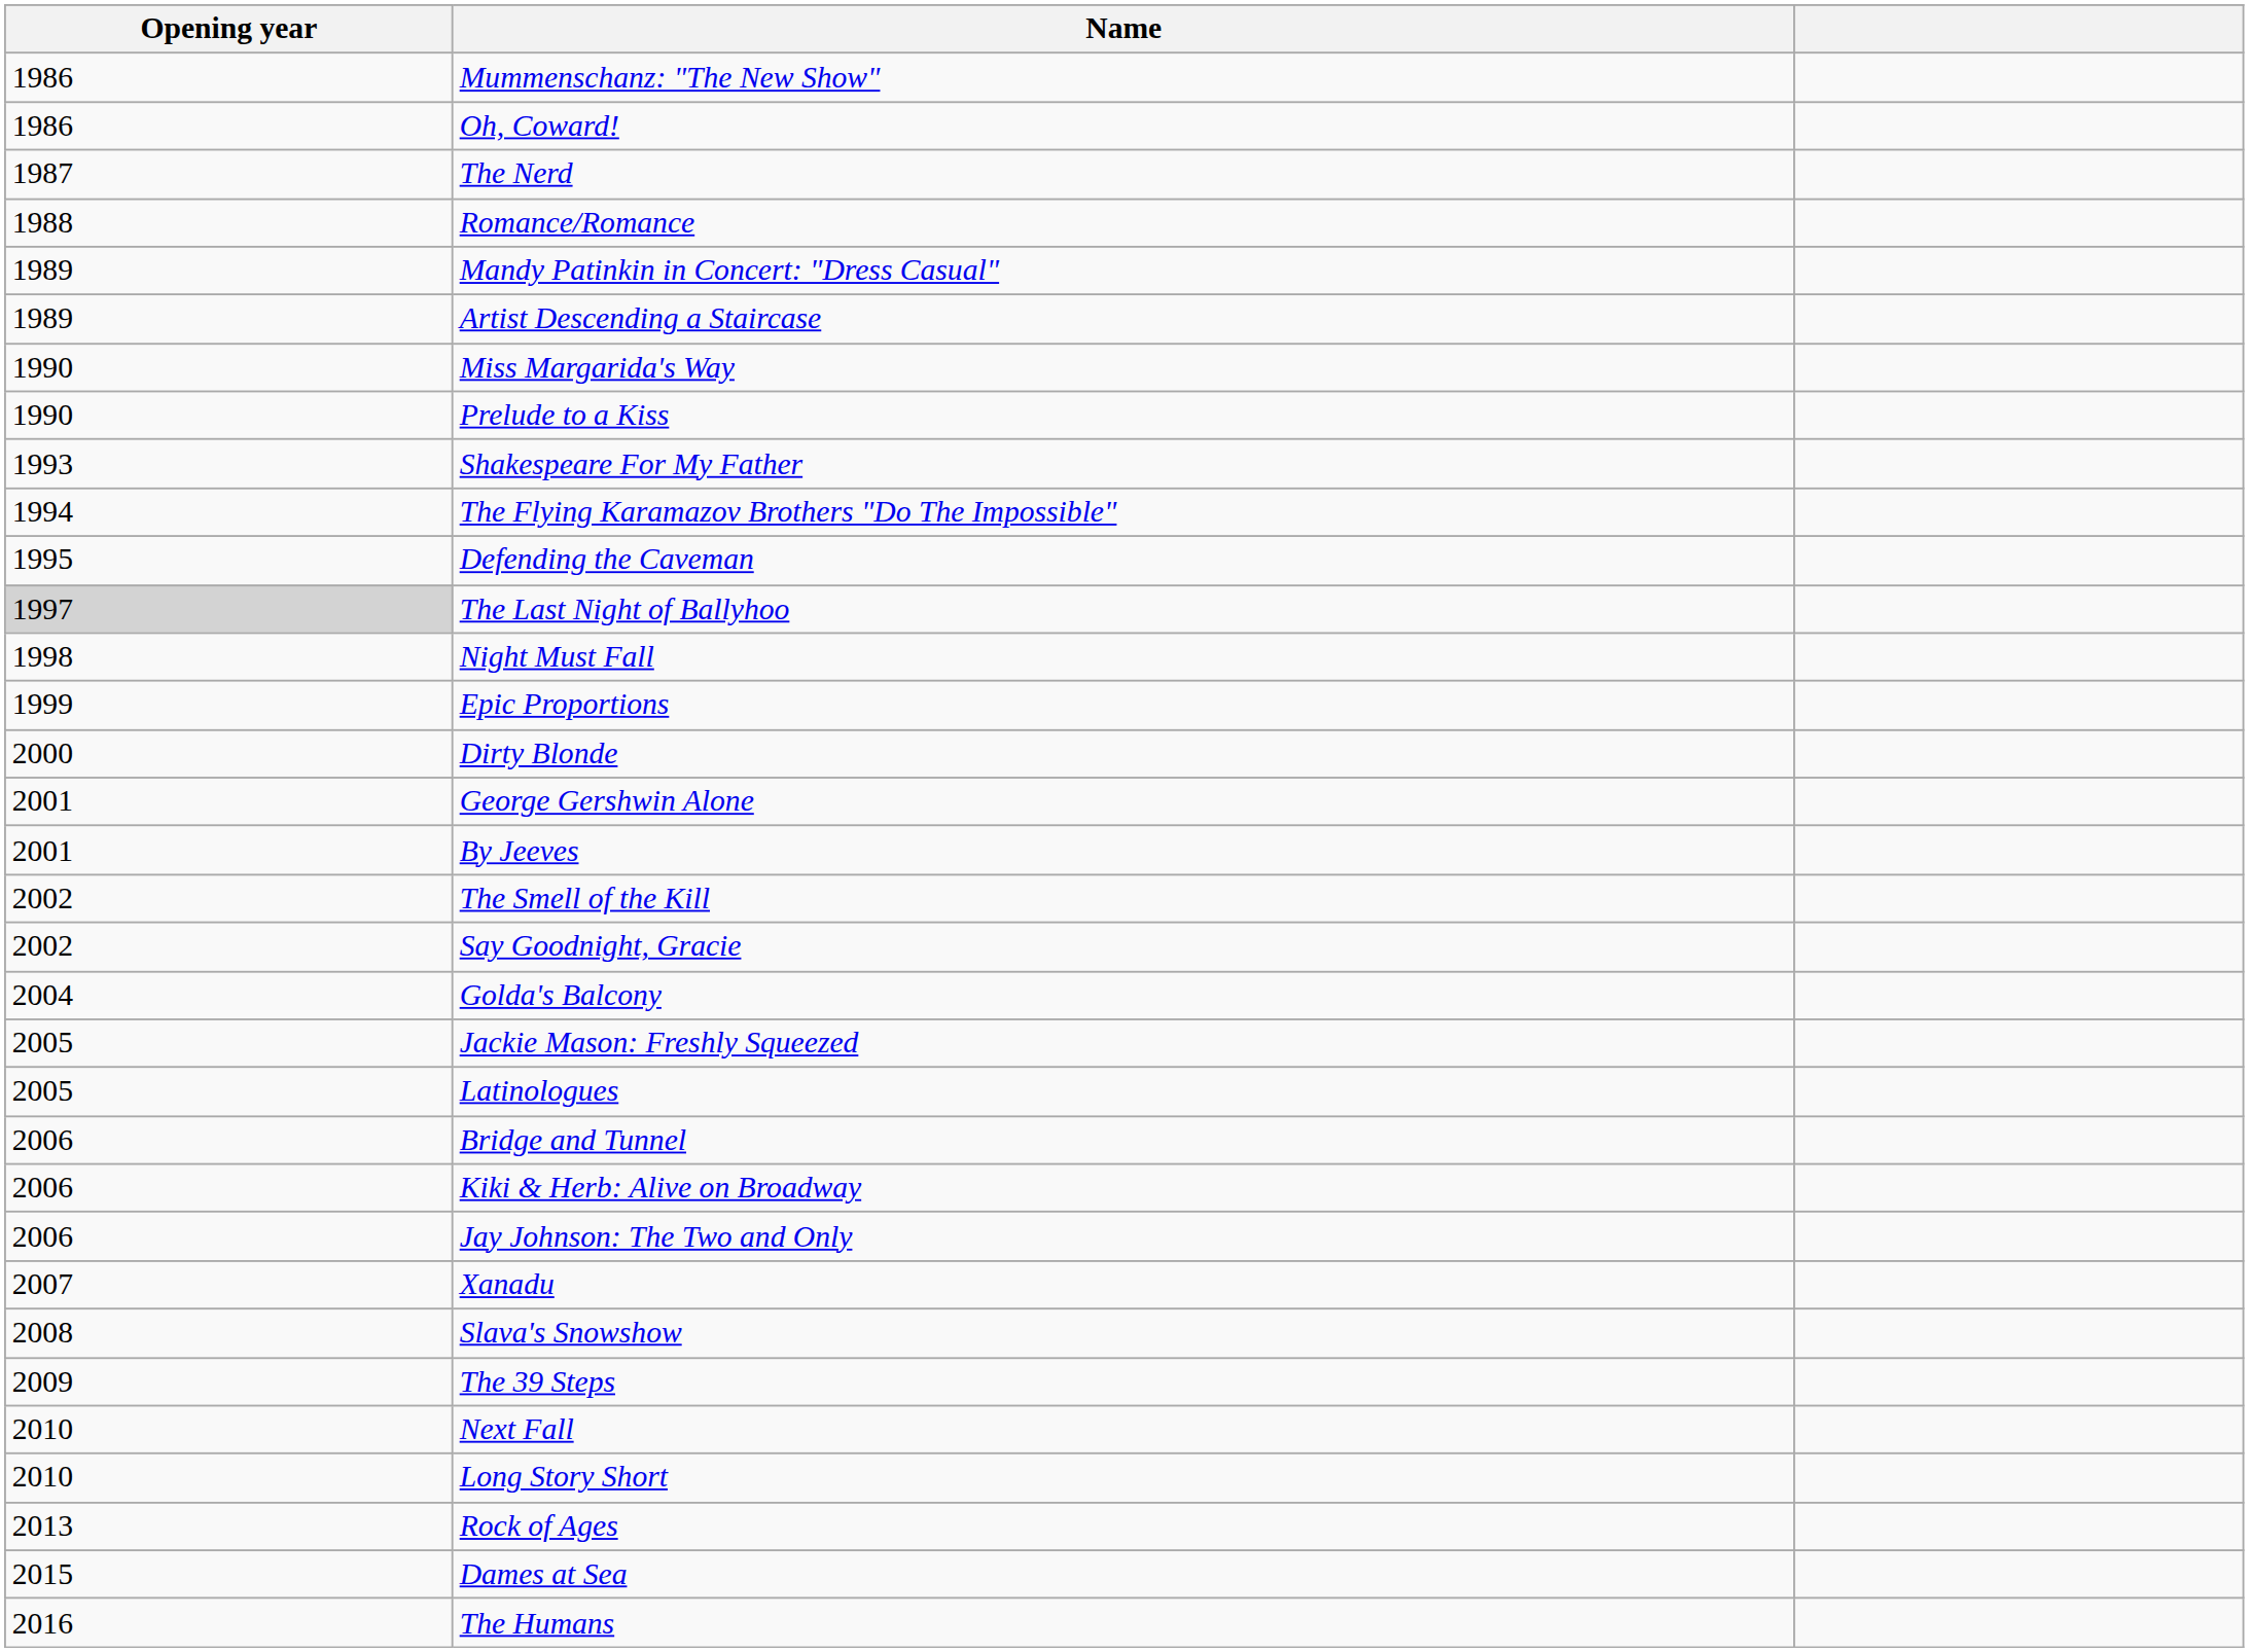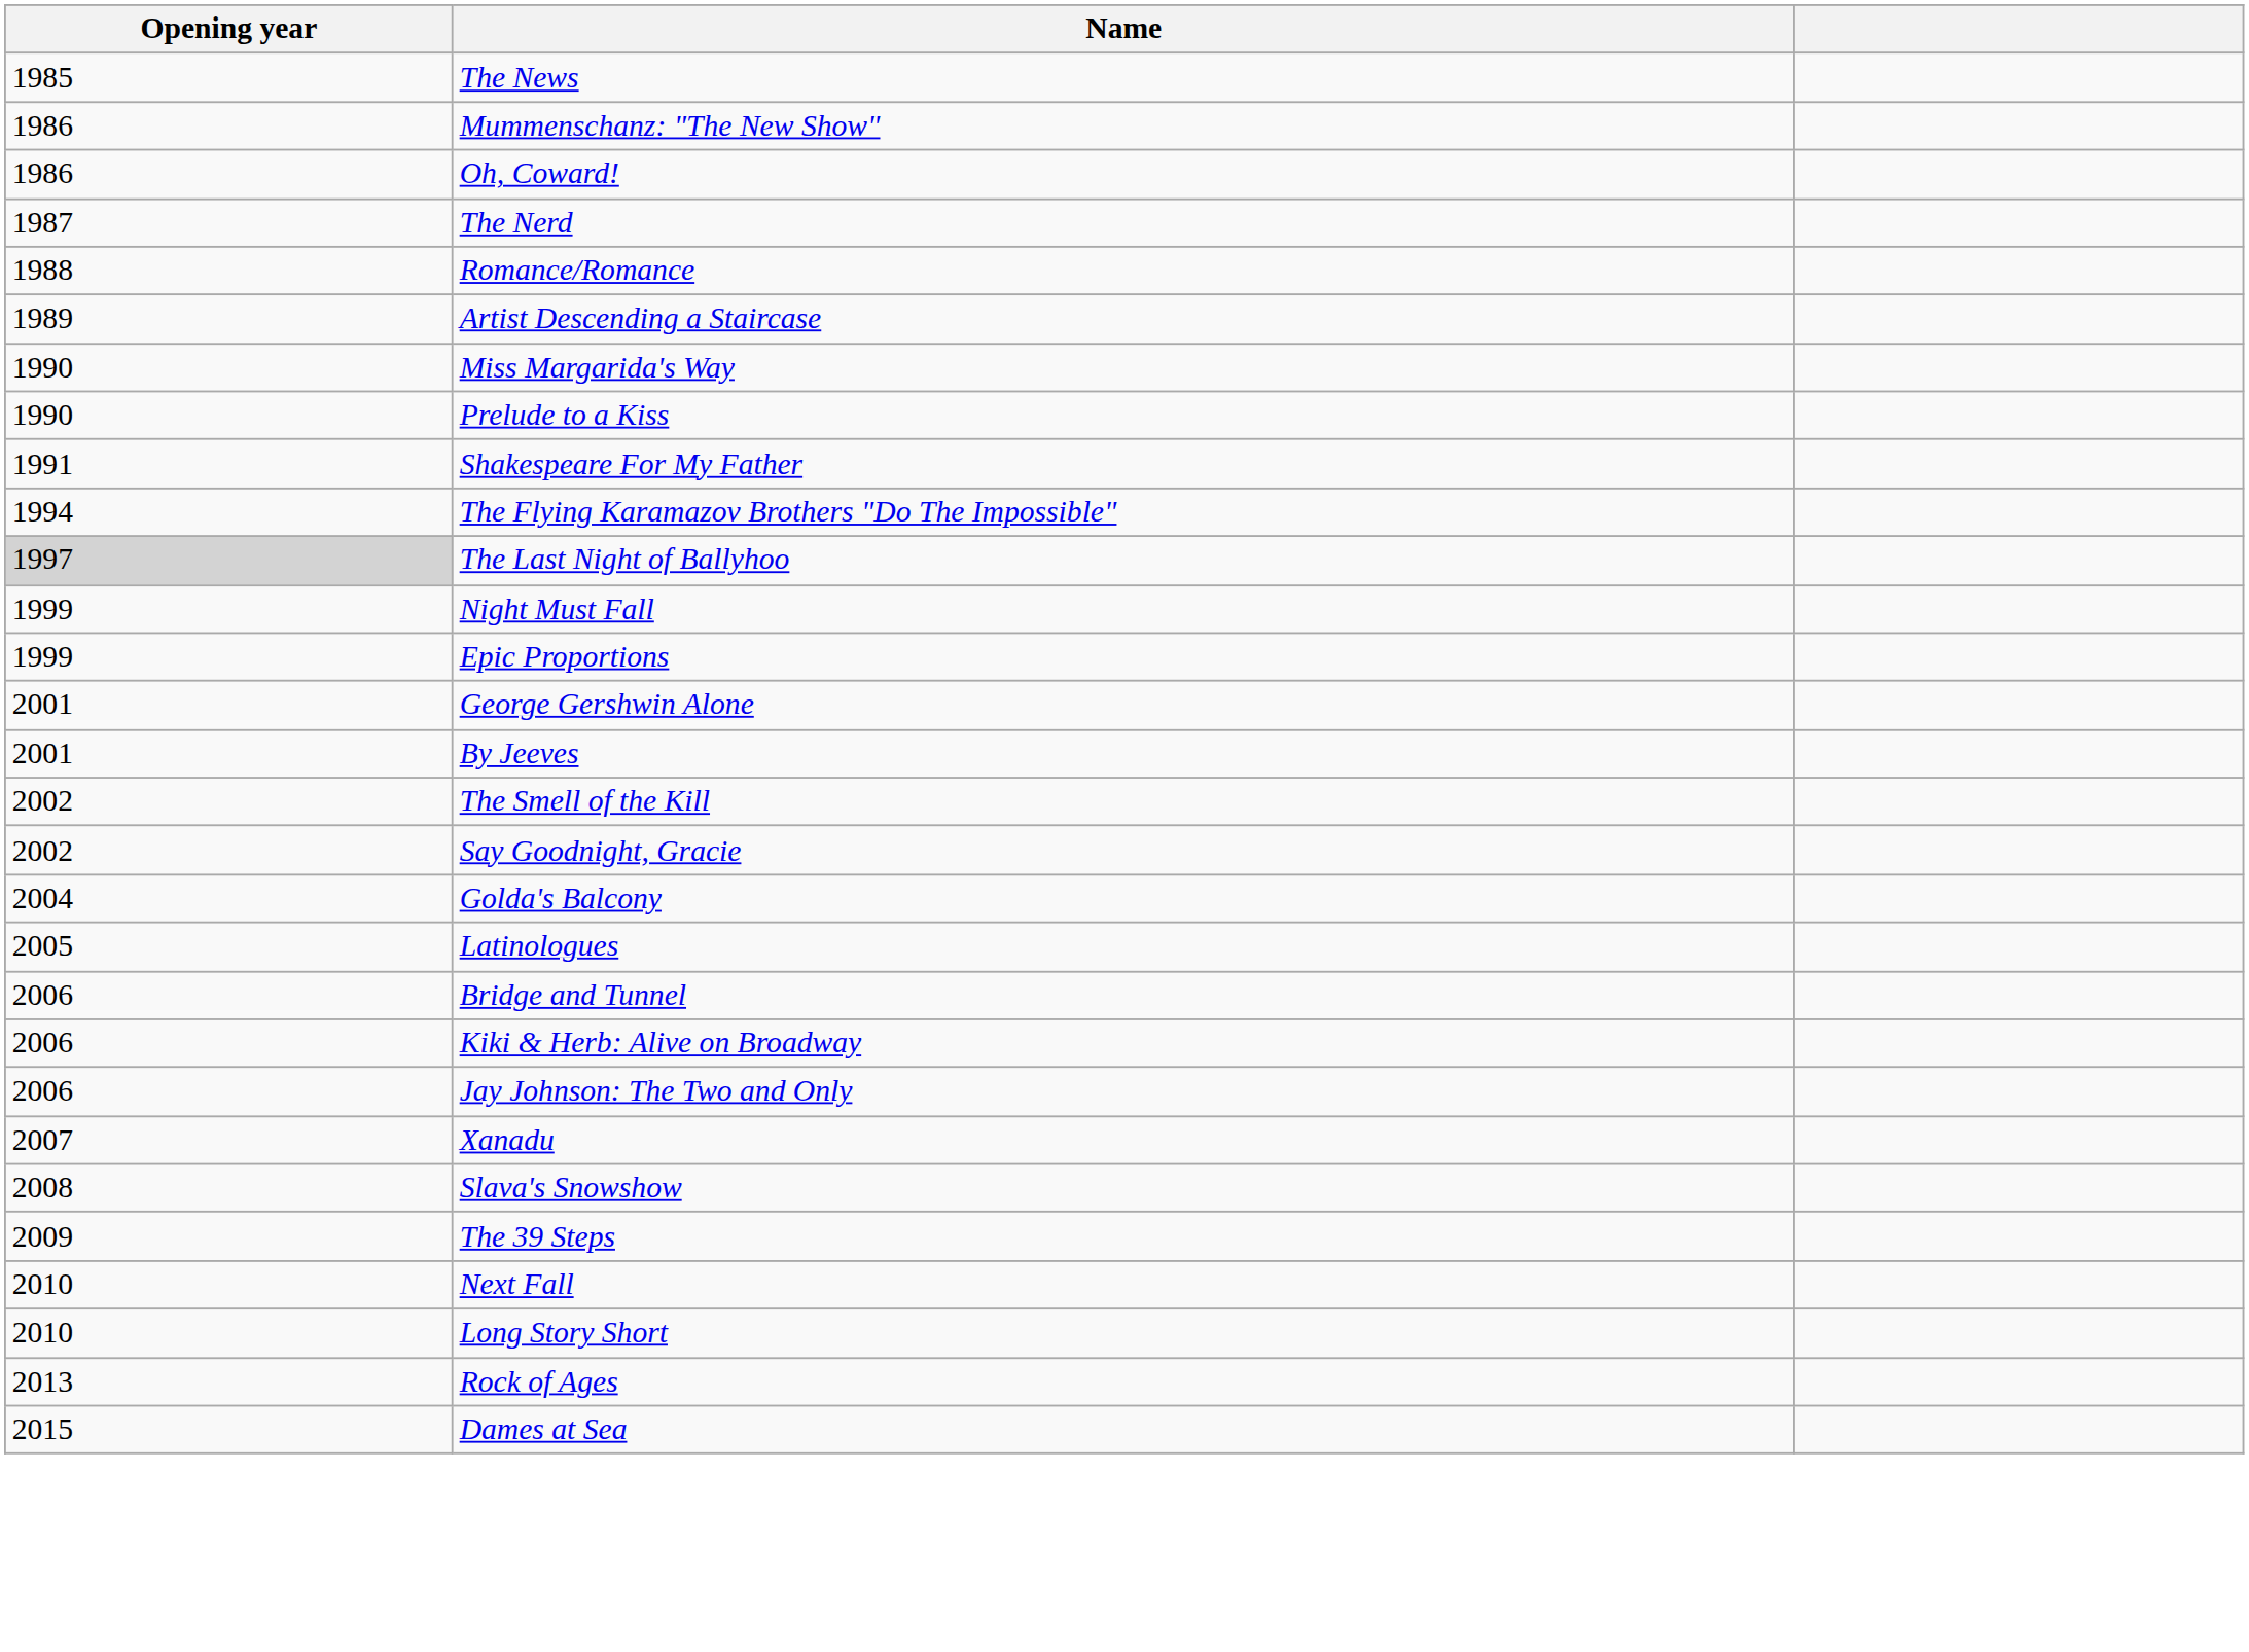+ row: 1985 | The News
- row: 1989 | Mandy Patinkin in Concert: "Dress Casual"
Shakespeare For My Father | Opening year: 1993 -> 1991
- row: 1995 | Defending the Caveman
Night Must Fall | Opening year: 1998 -> 1999
- row: 2000 | Dirty Blonde
- row: 2005 | Jackie Mason: Freshly Squeezed
- row: 2016 | The Humans
